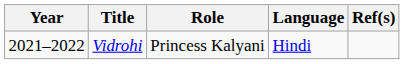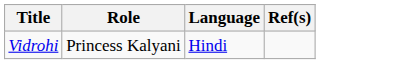- column: Year | 2021–2022
